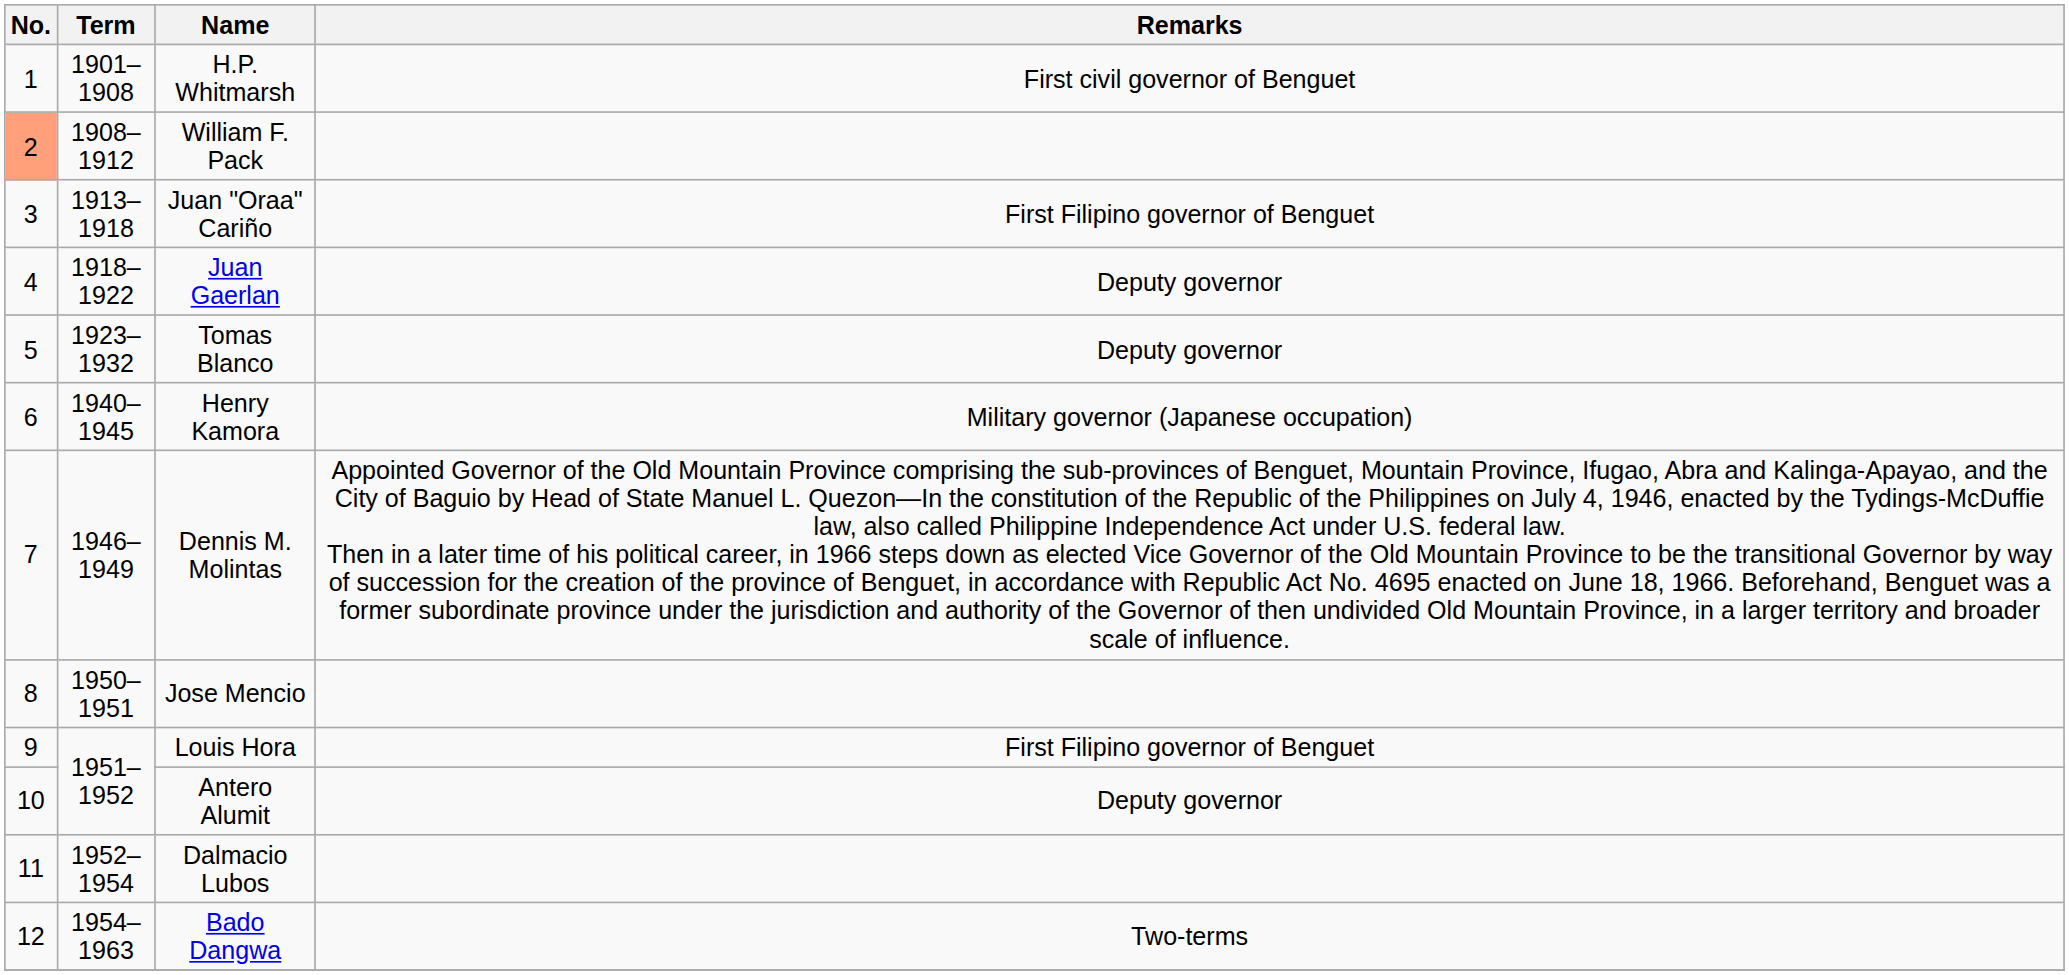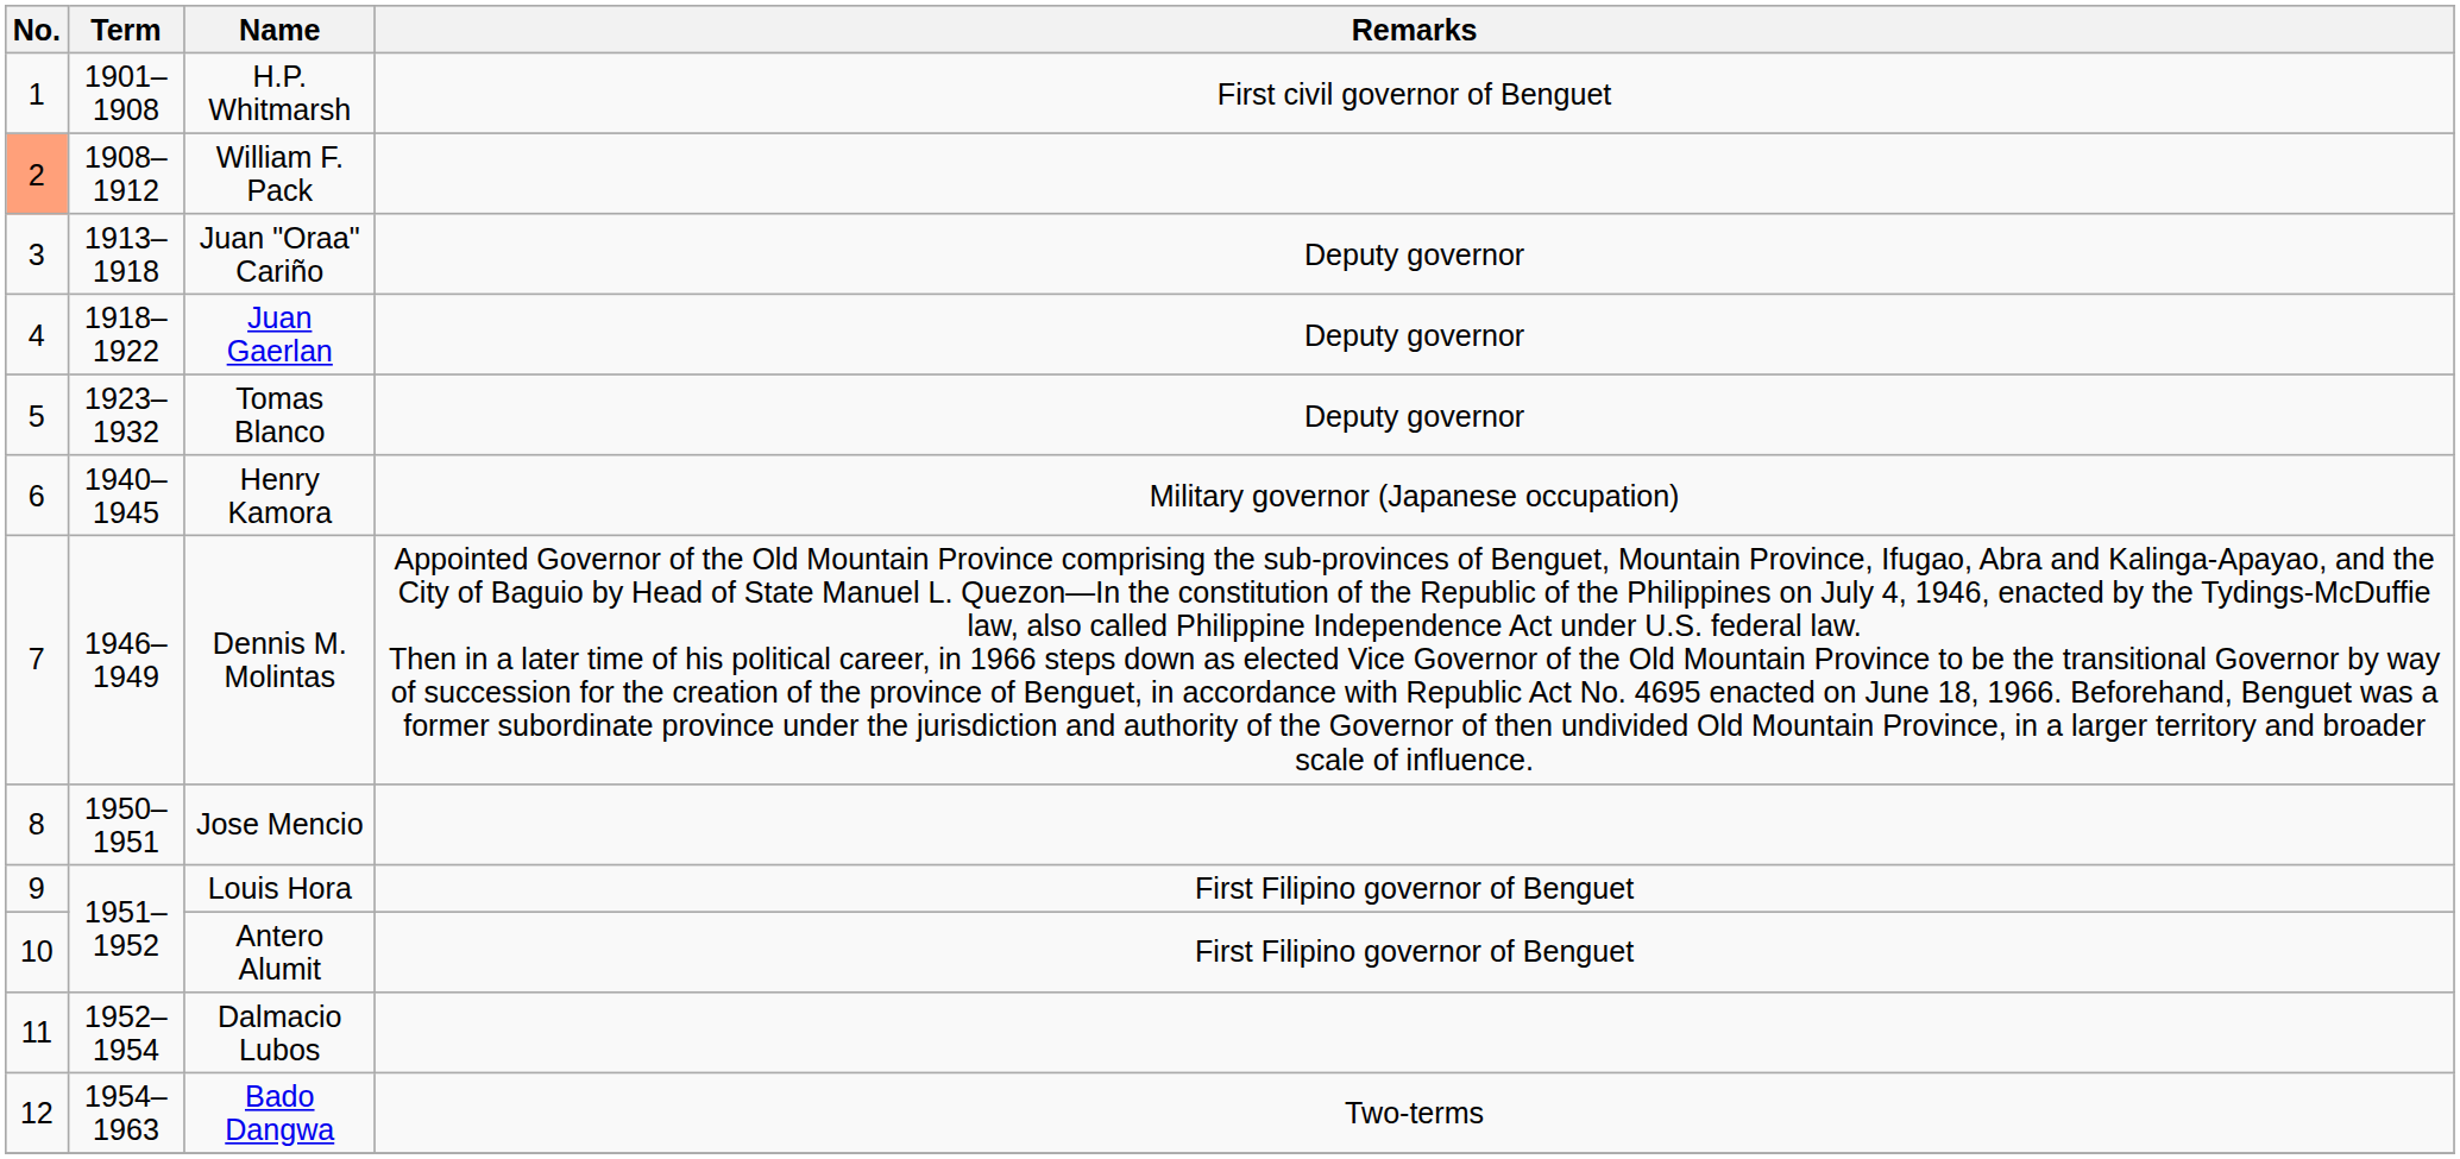Juan "Oraa" Cariño | Remarks: First Filipino governor of Benguet -> Deputy governor
Antero Alumit | Remarks: Deputy governor -> First Filipino governor of Benguet
